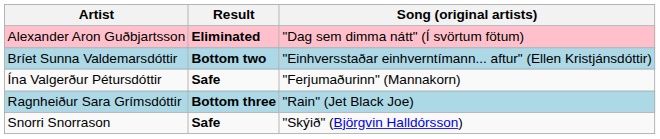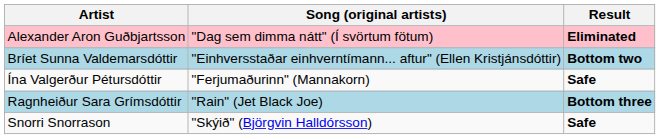columns swapped: Song (original artists) <-> Result
